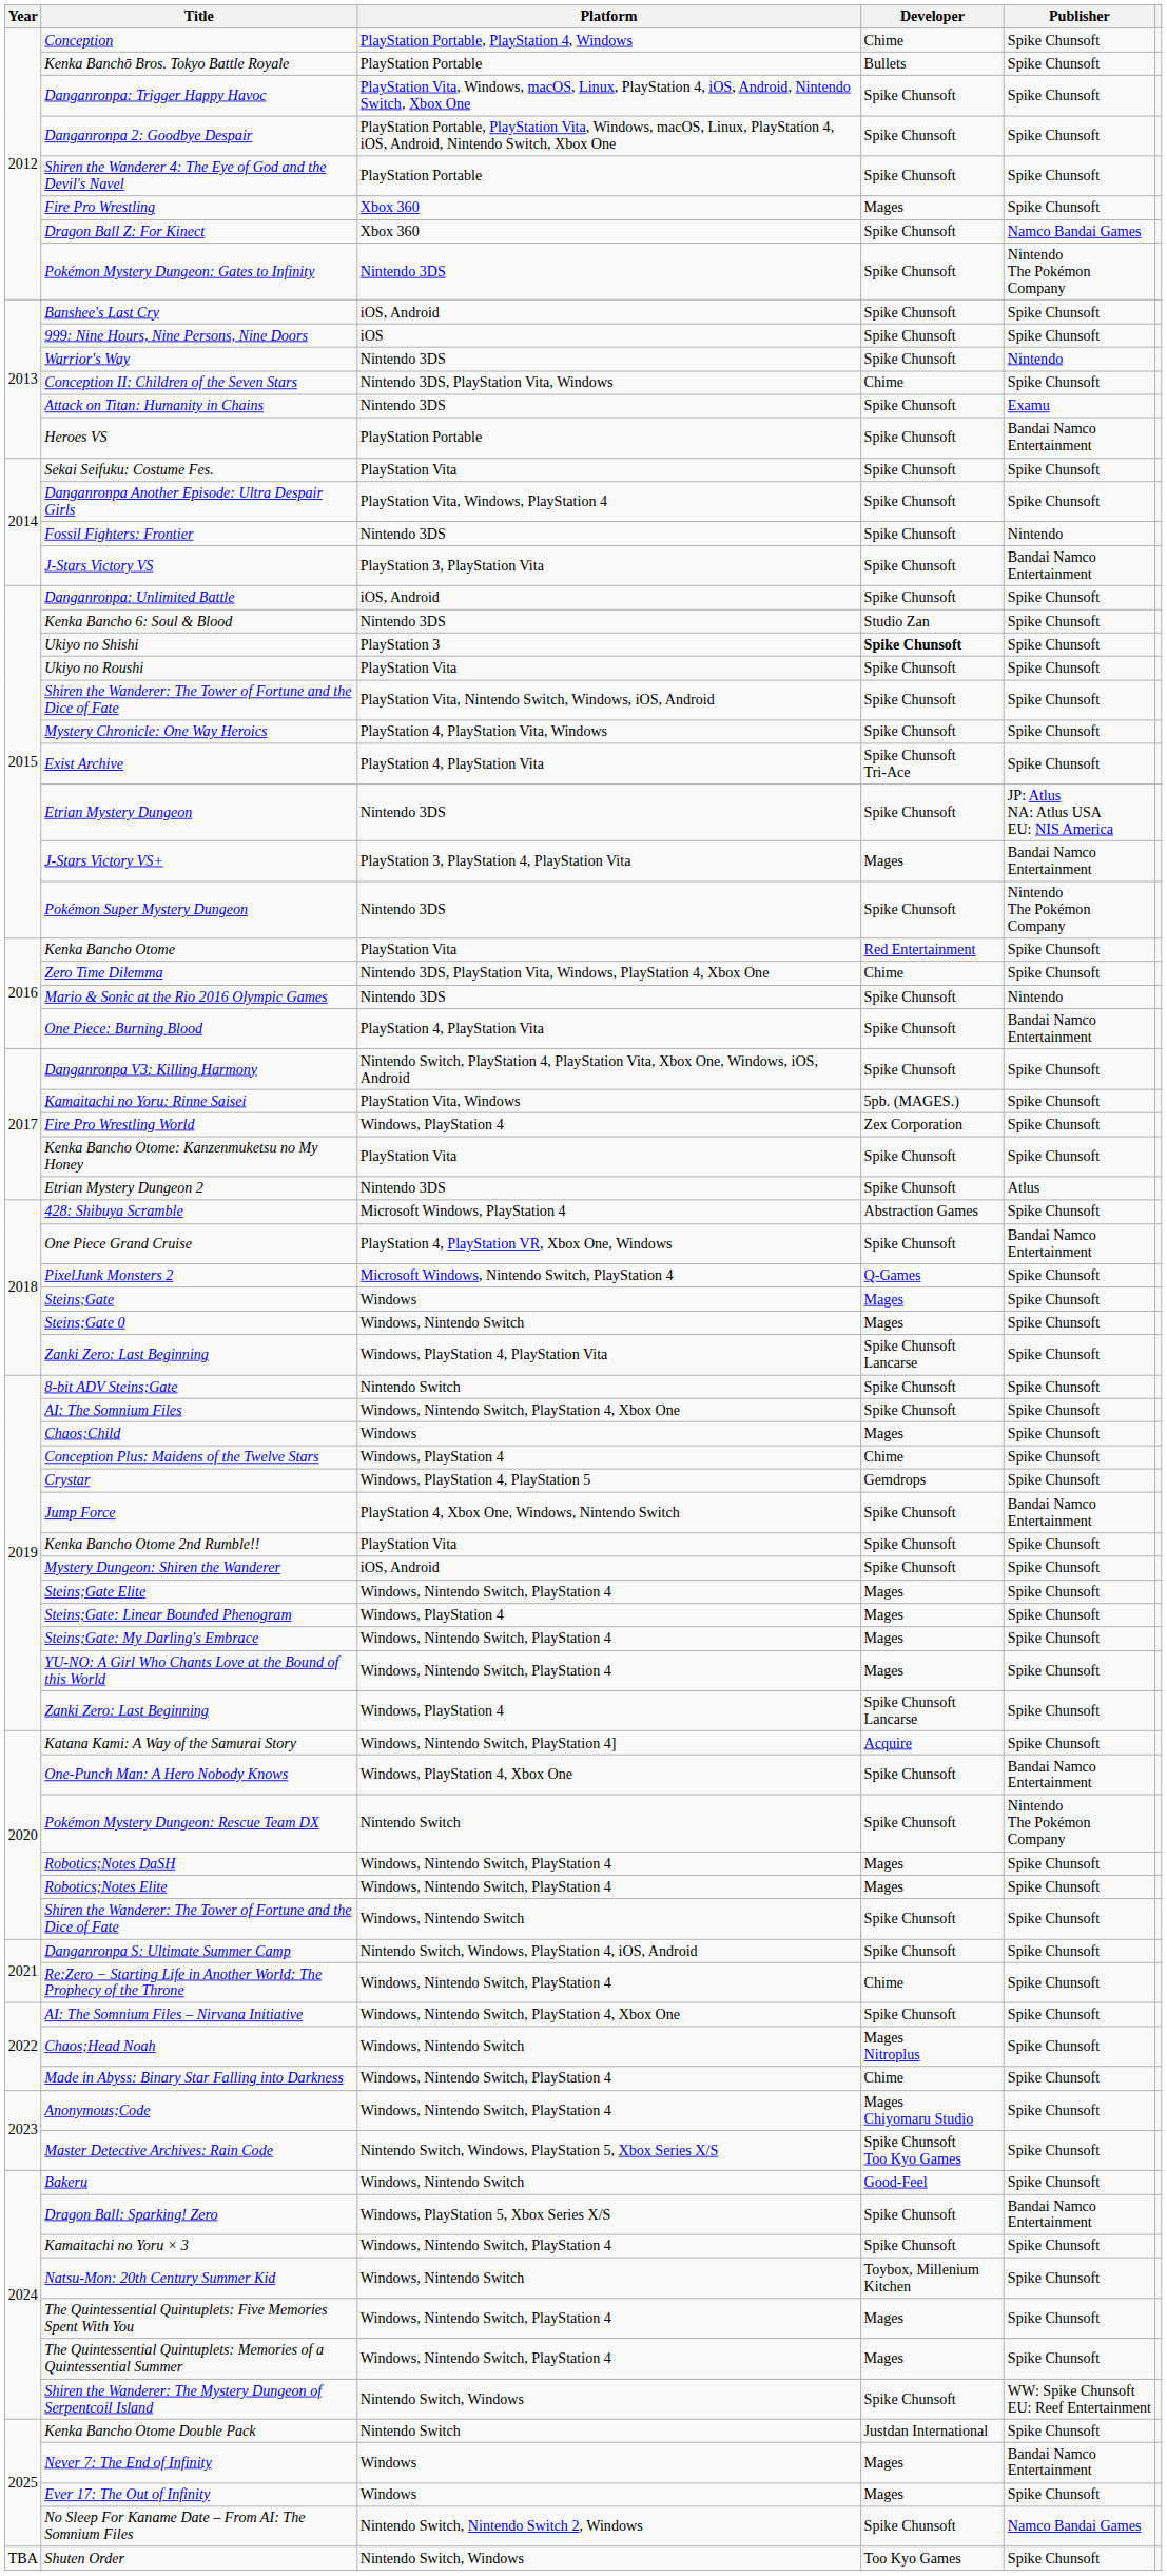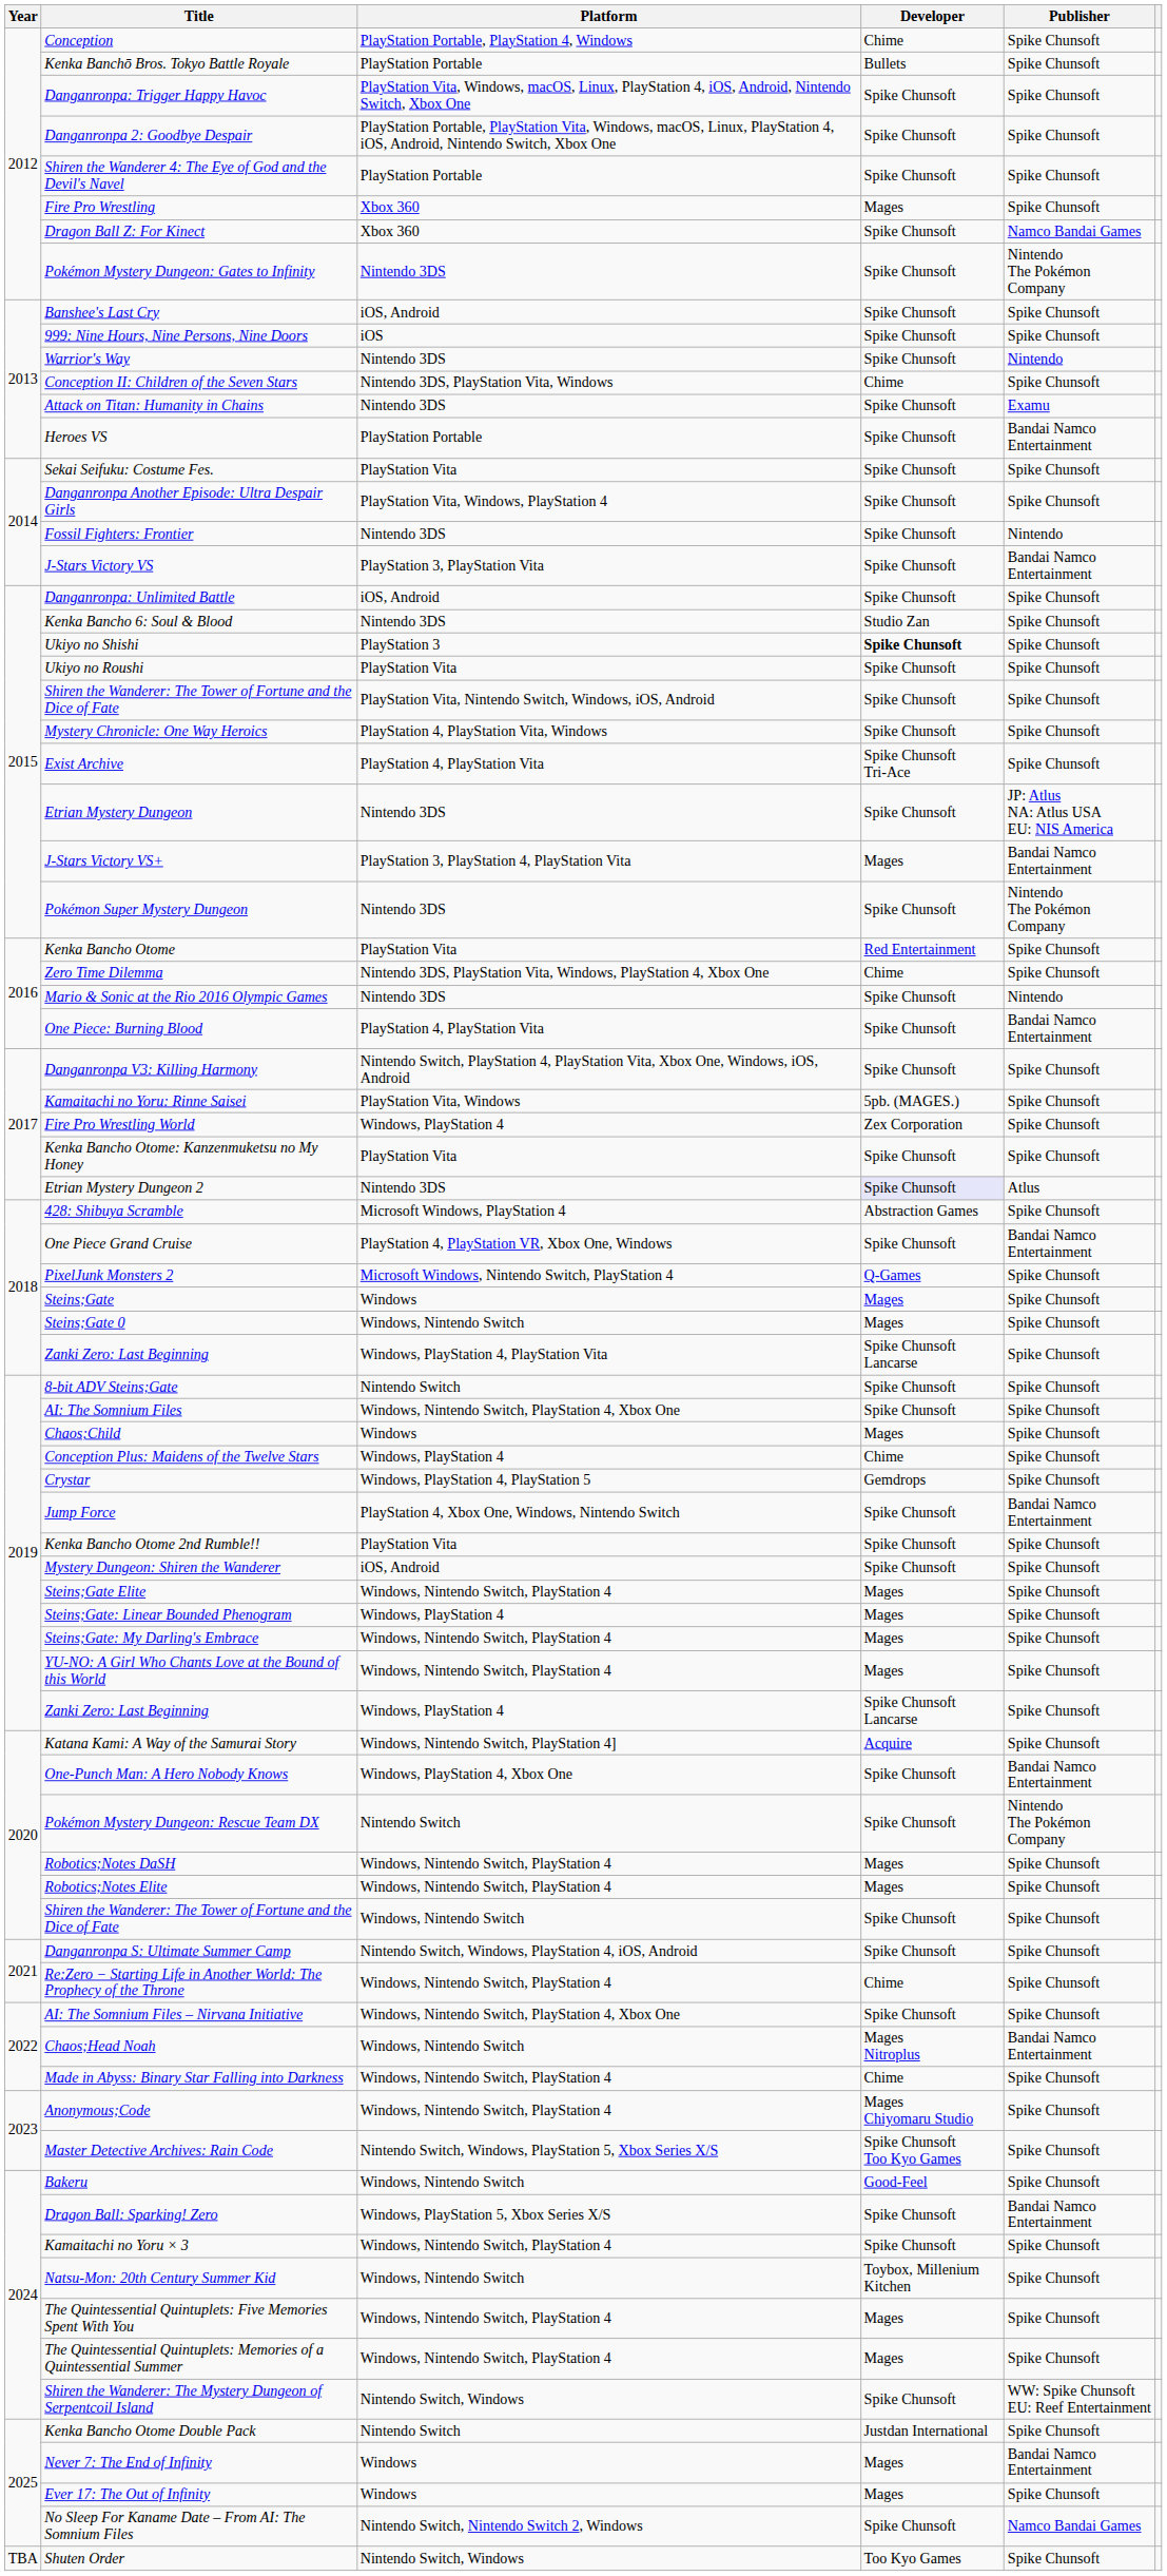Etrian Mystery Dungeon 2 | Developer: no background -> lavender background
Chaos;Head Noah | Publisher: Spike Chunsoft -> Bandai Namco Entertainment
